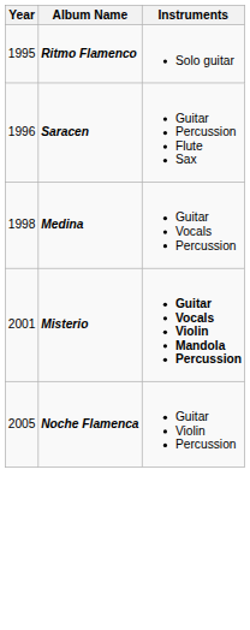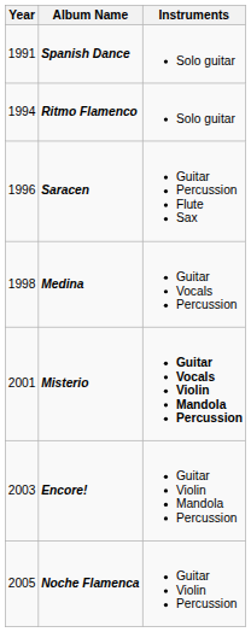+ row: 1991 | Spanish Dance | Solo guitar
Ritmo Flamenco | Year: 1995 -> 1994
+ row: 2003 | Encore! | Guitar Violin Mandola Percussion
